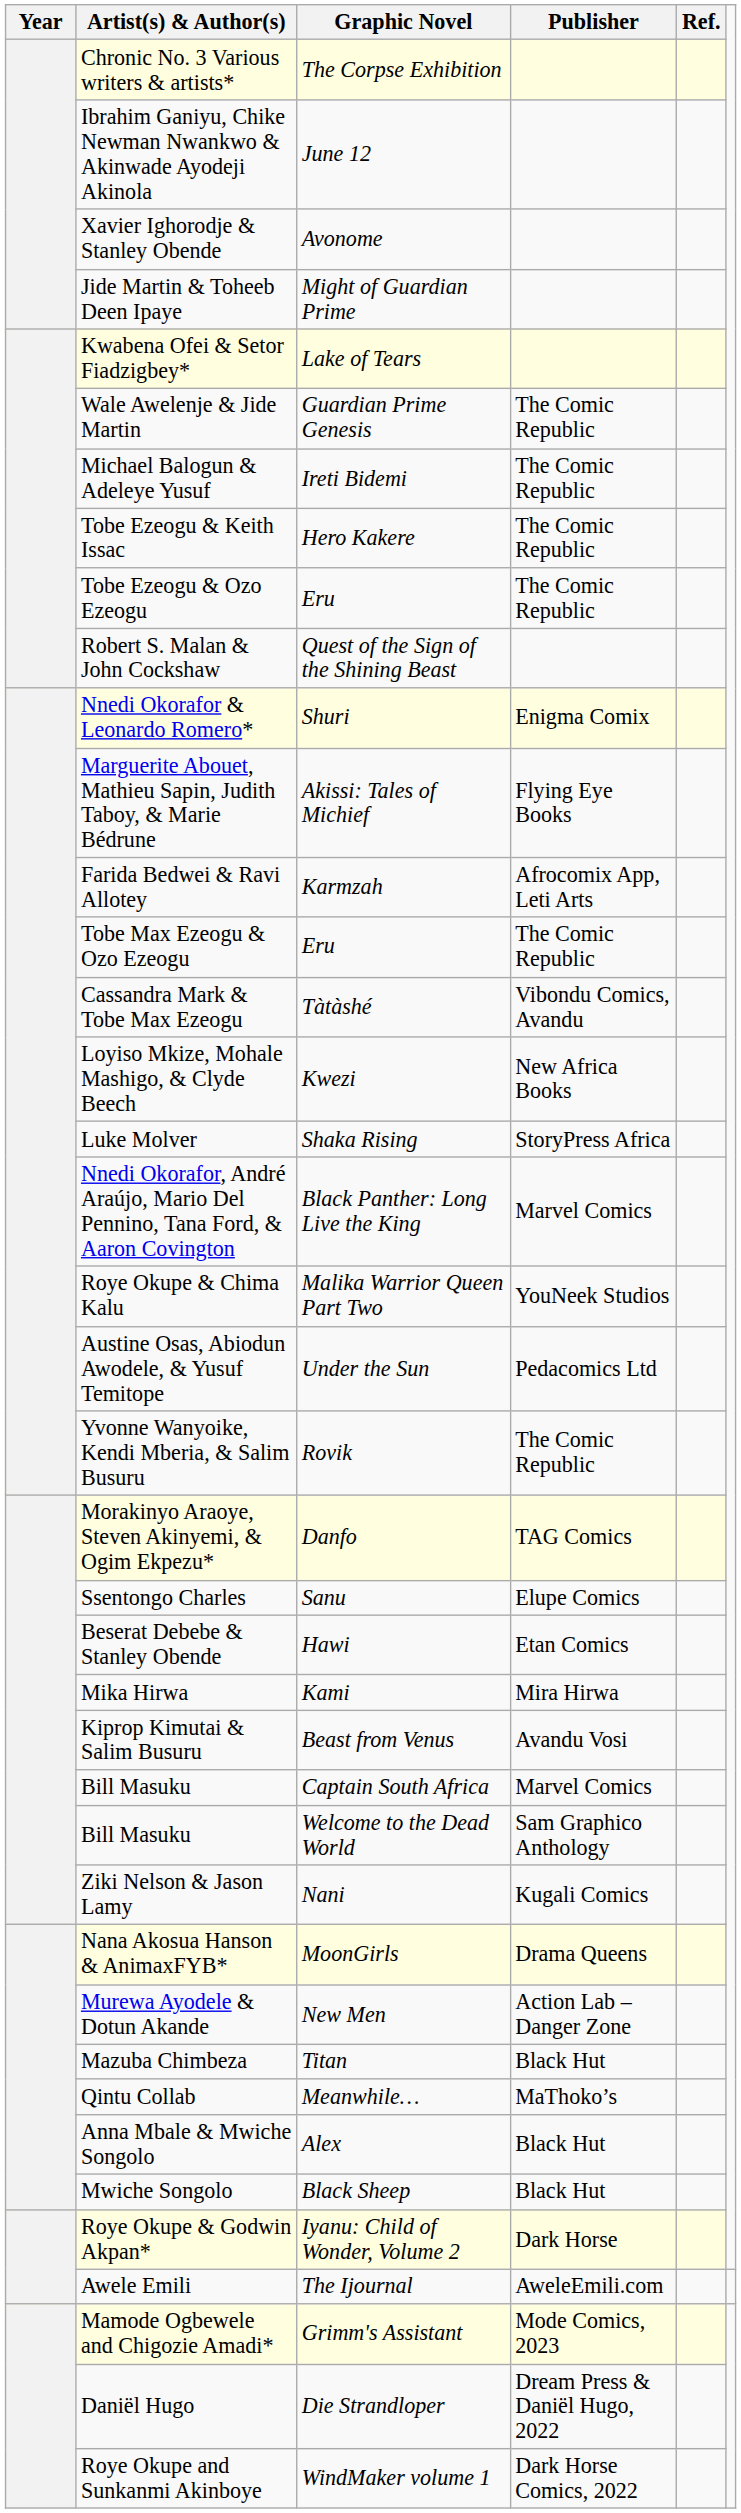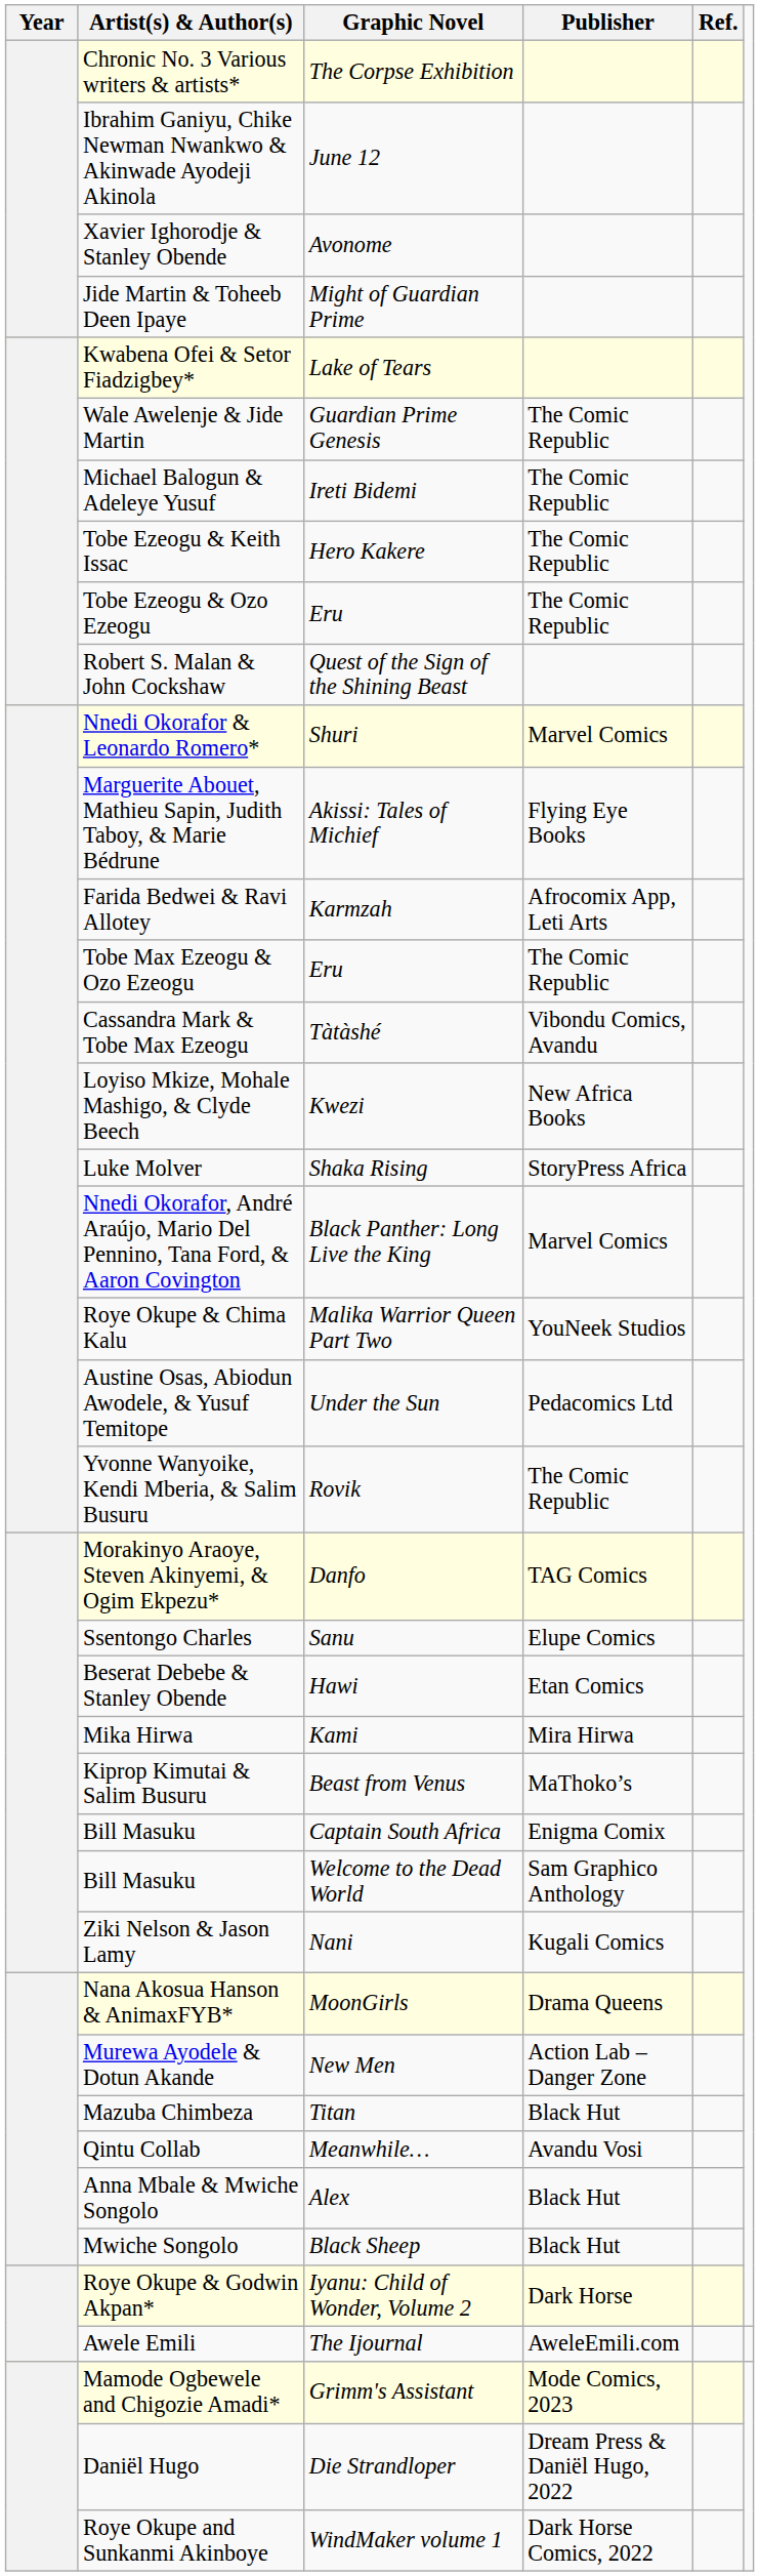Nnedi Okorafor & Leonardo Romero* | Publisher: Enigma Comix -> Marvel Comics
Kiprop Kimutai & Salim Busuru | Publisher: Avandu Vosi -> MaThoko’s
Bill Masuku / Captain South Africa | Publisher: Marvel Comics -> Enigma Comix
Qintu Collab | Publisher: MaThoko’s -> Avandu Vosi
